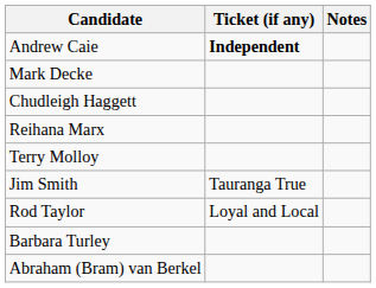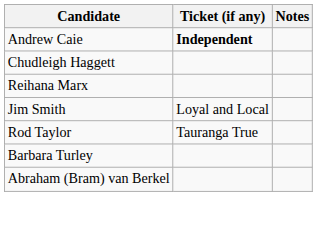- row: Mark Decke
- row: Terry Molloy
Jim Smith | Ticket (if any): Tauranga True -> Loyal and Local
Rod Taylor | Ticket (if any): Loyal and Local -> Tauranga True
